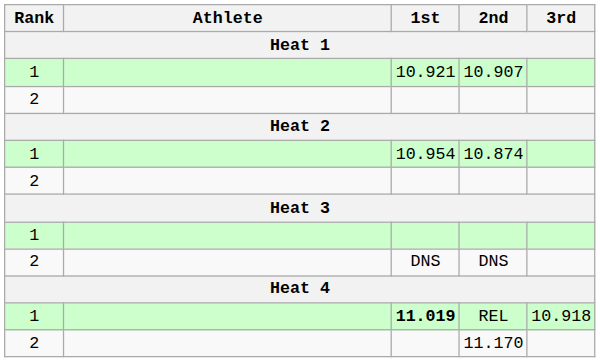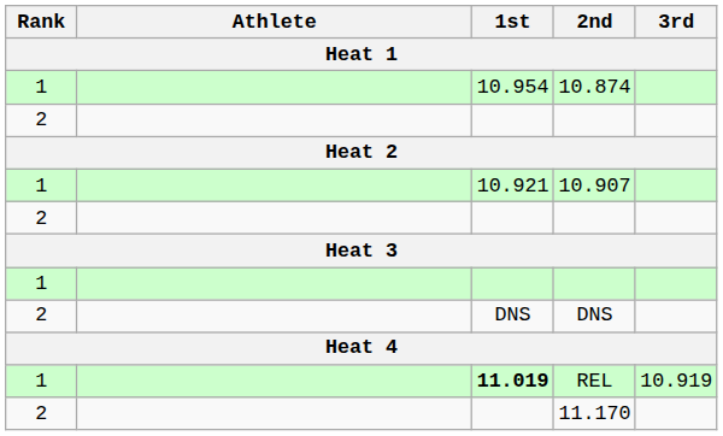rows swapped: 10.874 <-> 10.907
REL | 3rd: 10.918 -> 10.919
